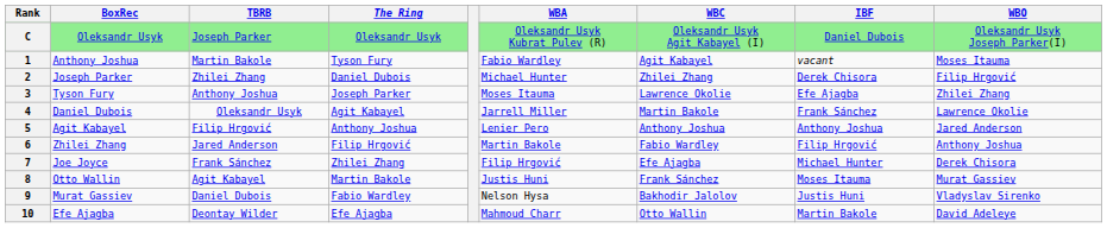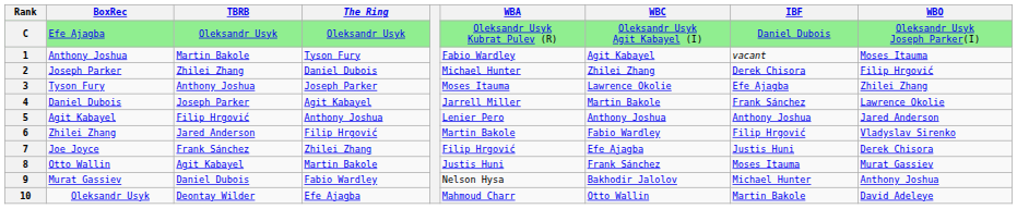C | BoxRec: Oleksandr Usyk -> Efe Ajagba
C | TBRB: Joseph Parker -> Oleksandr Usyk
4 | TBRB: Oleksandr Usyk -> Joseph Parker
6 | WBO: Anthony Joshua -> Vladyslav Sirenko
7 | IBF: Michael Hunter -> Justis Huni
9 | IBF: Justis Huni -> Michael Hunter
9 | WBO: Vladyslav Sirenko -> Anthony Joshua
10 | BoxRec: Efe Ajagba -> Oleksandr Usyk
